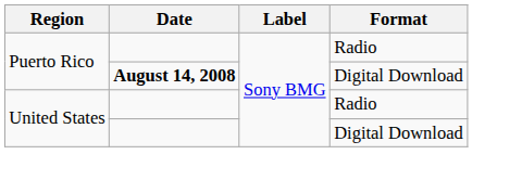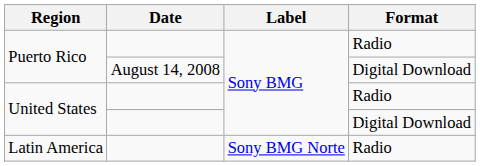Puerto Rico / Digital Download | Date: bold -> normal
+ row: Latin America | Sony BMG Norte | Radio
